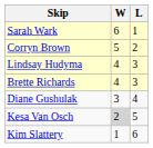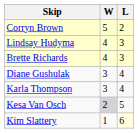- row: Sarah Wark | 6 | 1
+ row: Karla Thompson | 3 | 4
Kim Slattery | L: no background -> lightyellow background
